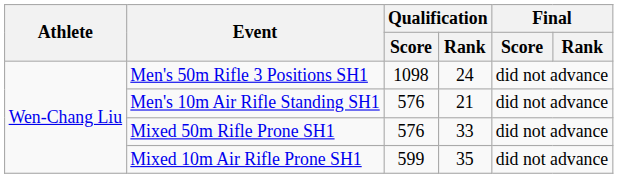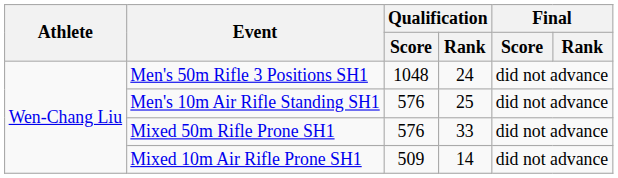Men's 50m Rifle 3 Positions SH1 | Qualification / Score: 1098 -> 1048
Men's 10m Air Rifle Standing SH1 | Qualification / Rank: 21 -> 25
Mixed 10m Air Rifle Prone SH1 | Qualification / Score: 599 -> 509
Mixed 10m Air Rifle Prone SH1 | Qualification / Rank: 35 -> 14
